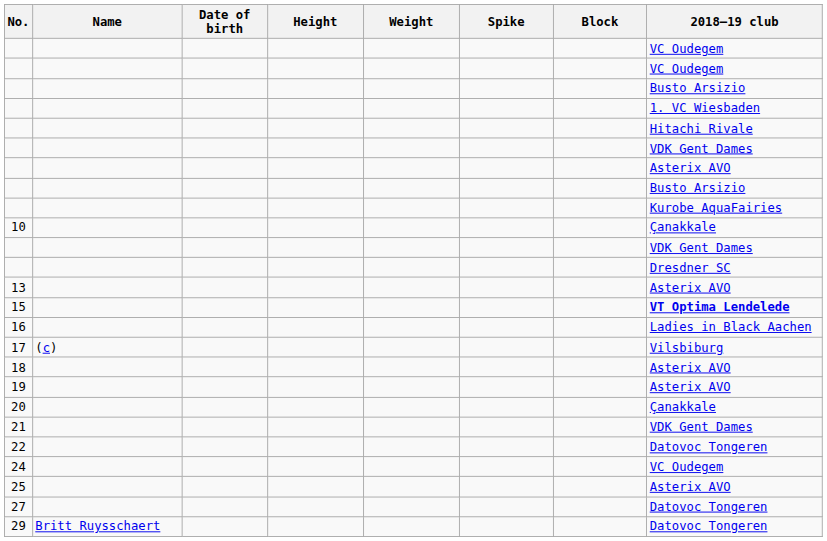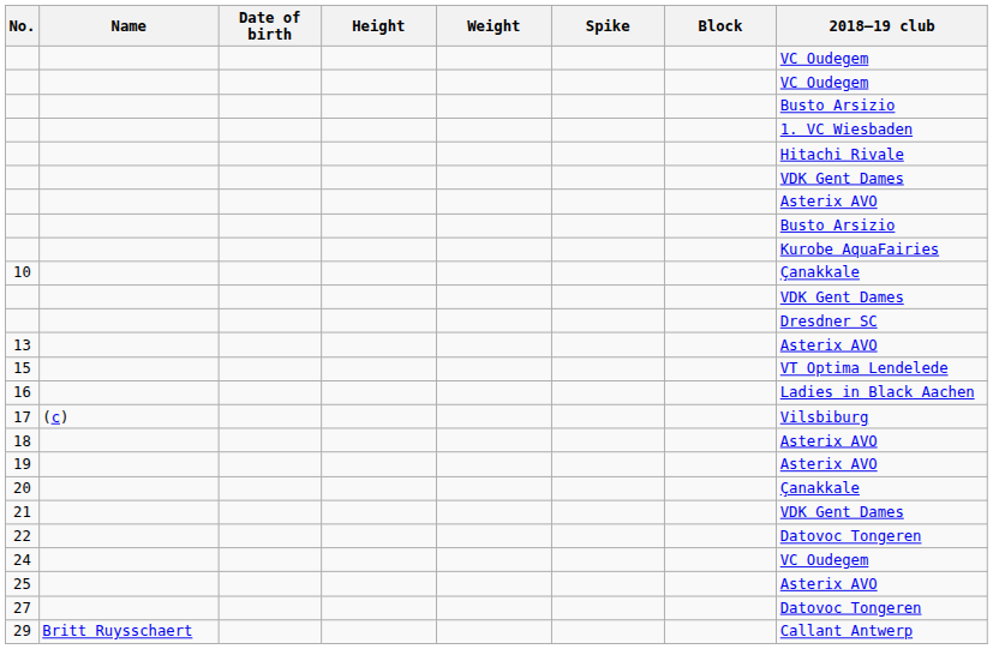15 | 2018–19 club: bold -> normal
29 | 2018–19 club: Datovoc Tongeren -> Callant Antwerp
